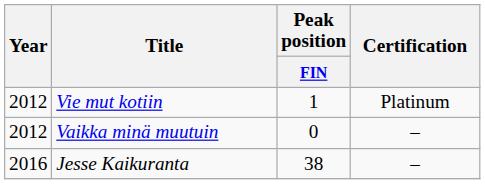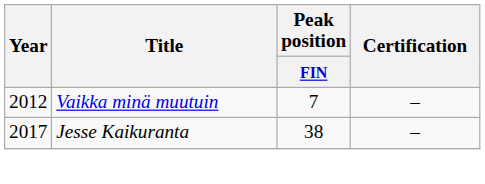- row: 2012 | Vie mut kotiin | 1 | Platinum
Vaikka minä muutuin | Peak position / FIN: 0 -> 7
Jesse Kaikuranta | Year: 2016 -> 2017
